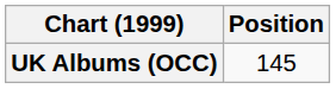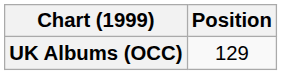UK Albums (OCC) | Position: 145 -> 129
